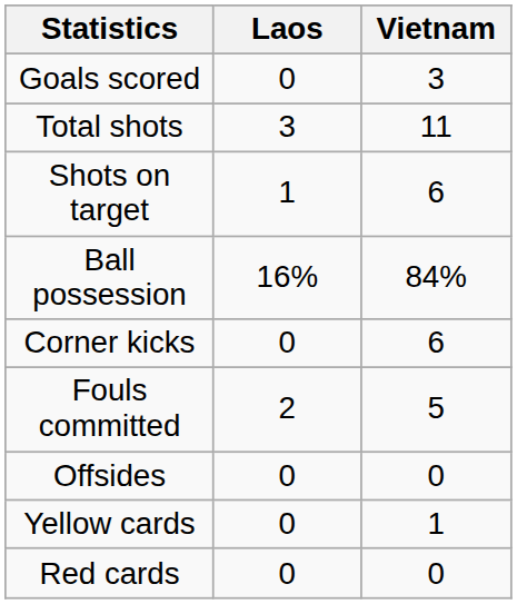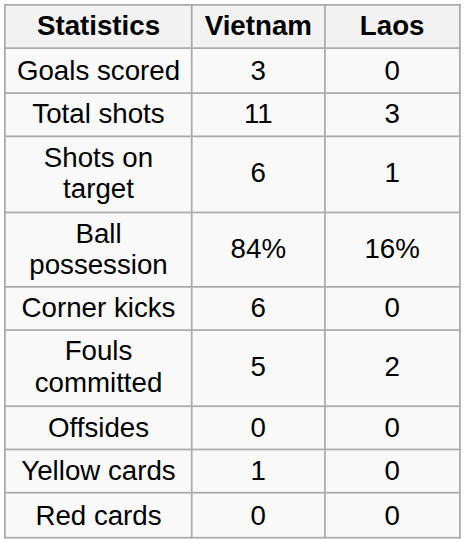columns swapped: Laos <-> Vietnam
